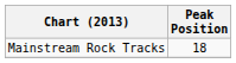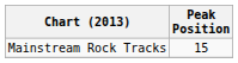Mainstream Rock Tracks | Peak Position: 18 -> 15
